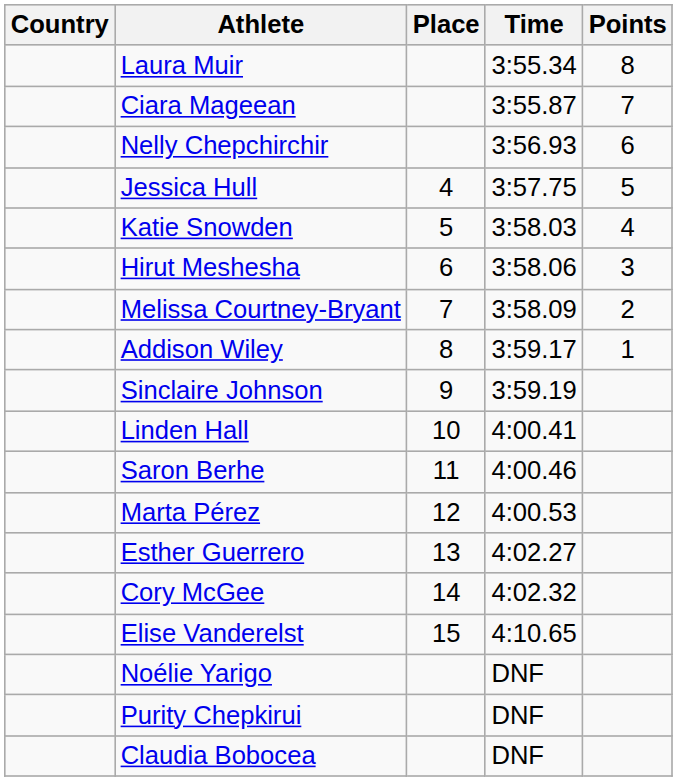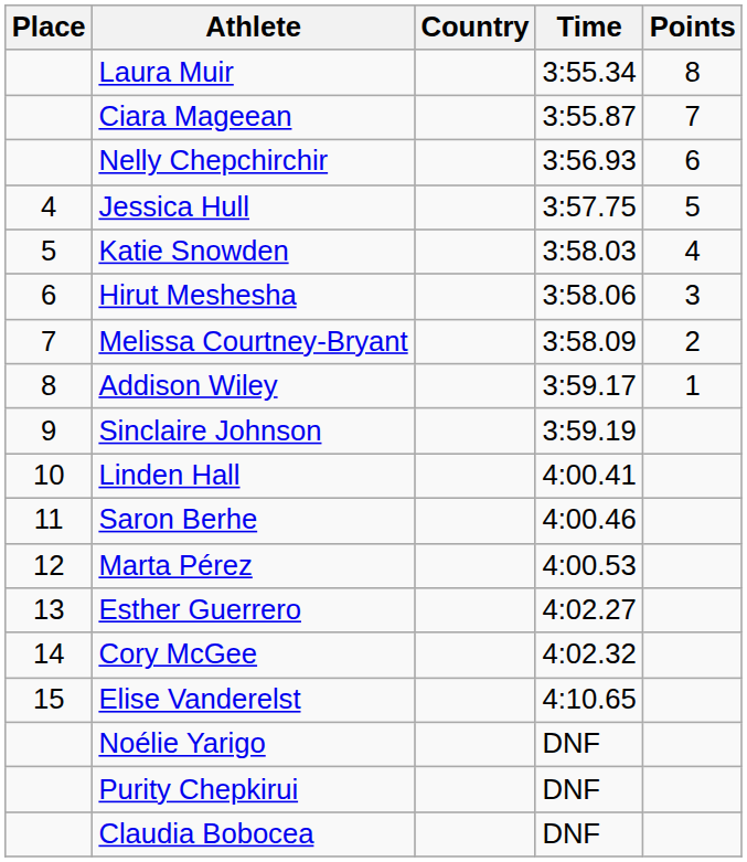columns swapped: Place <-> Country
